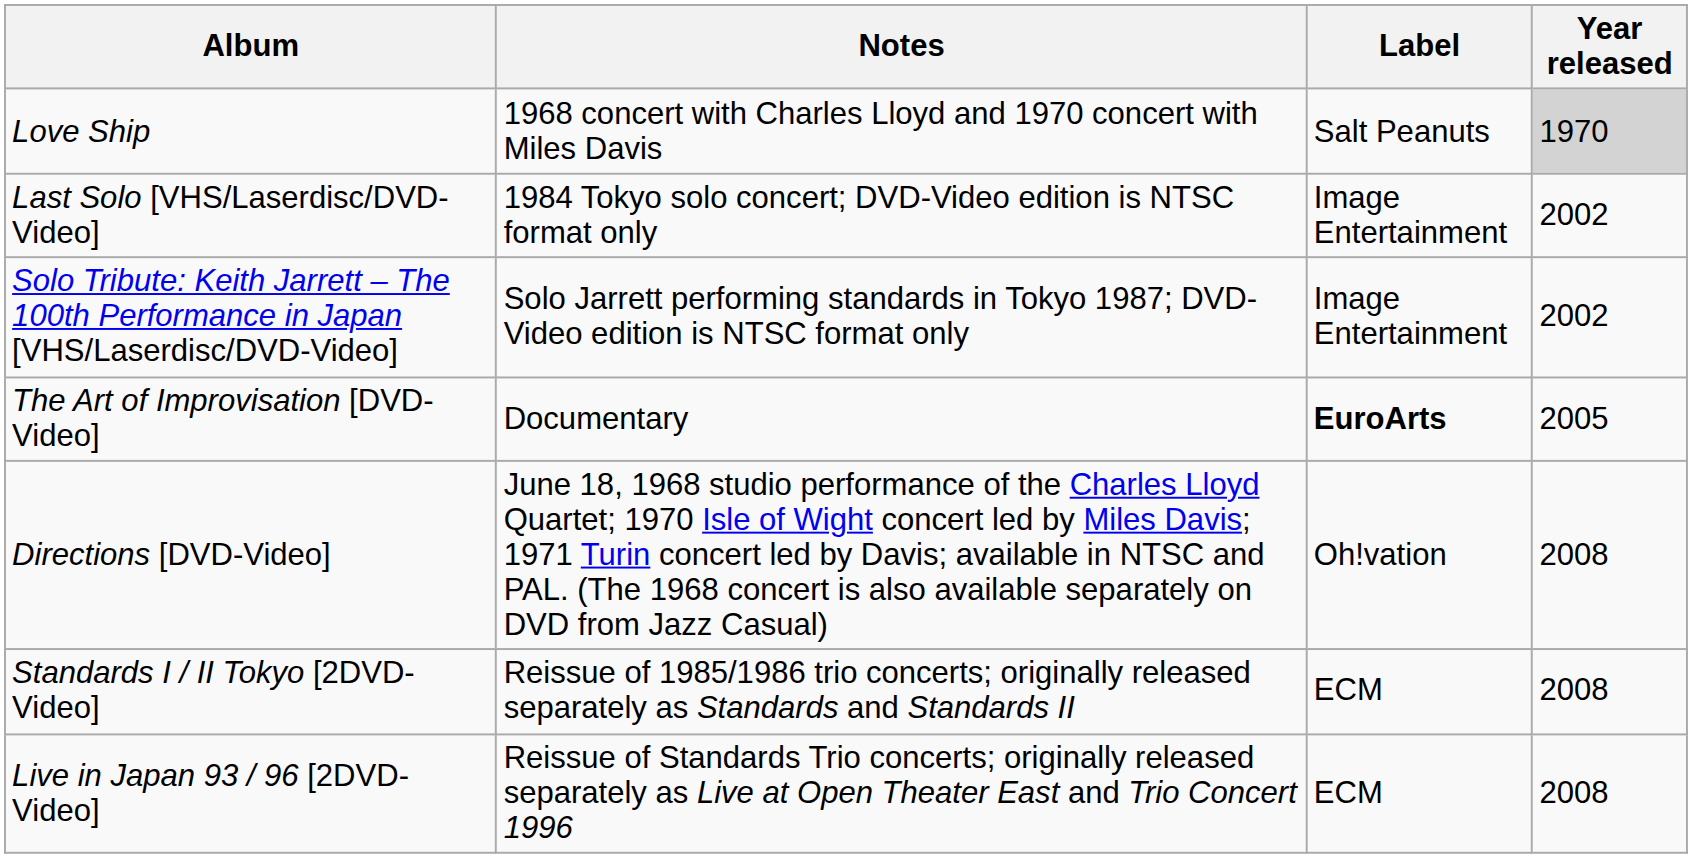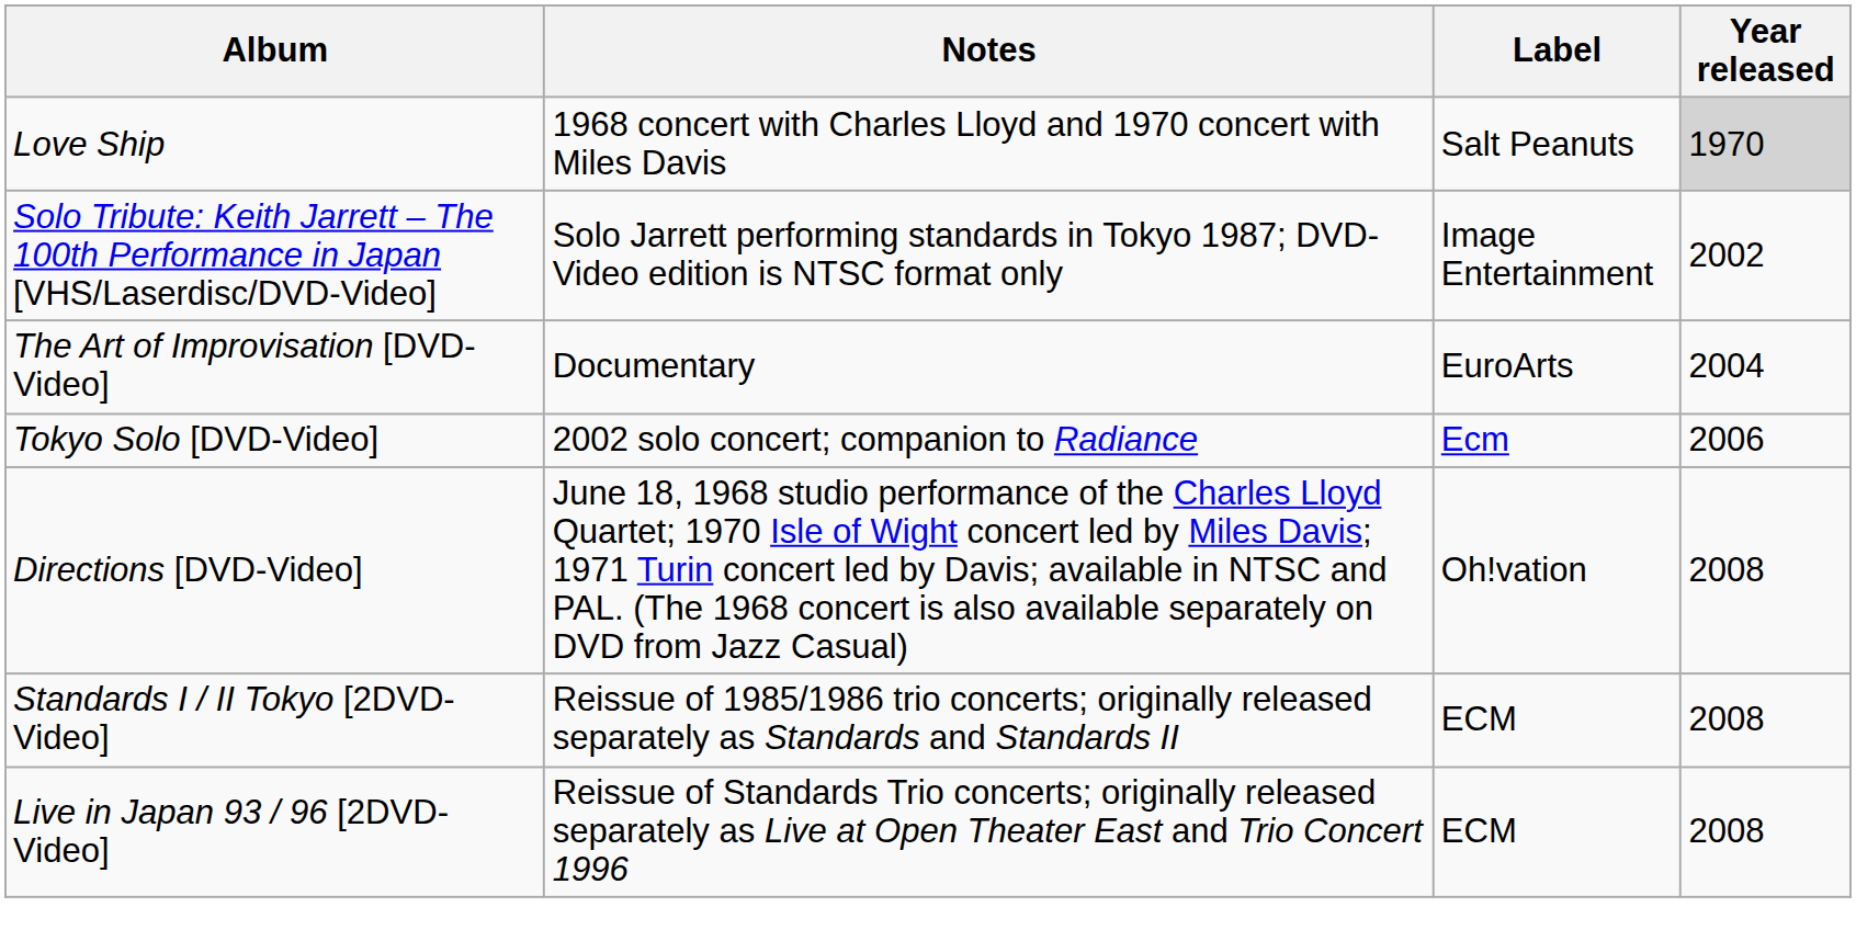- row: Last Solo [VHS/Laserdisc/DVD-Video] | 1984 Tokyo solo concert; DVD-Video edition is NTSC format only | Image Entertainment | 2002
The Art of Improvisation [DVD-Video] | Label: bold -> normal
The Art of Improvisation [DVD-Video] | Year released: 2005 -> 2004
+ row: Tokyo Solo [DVD-Video] | 2002 solo concert; companion to Radiance | Ecm | 2006
